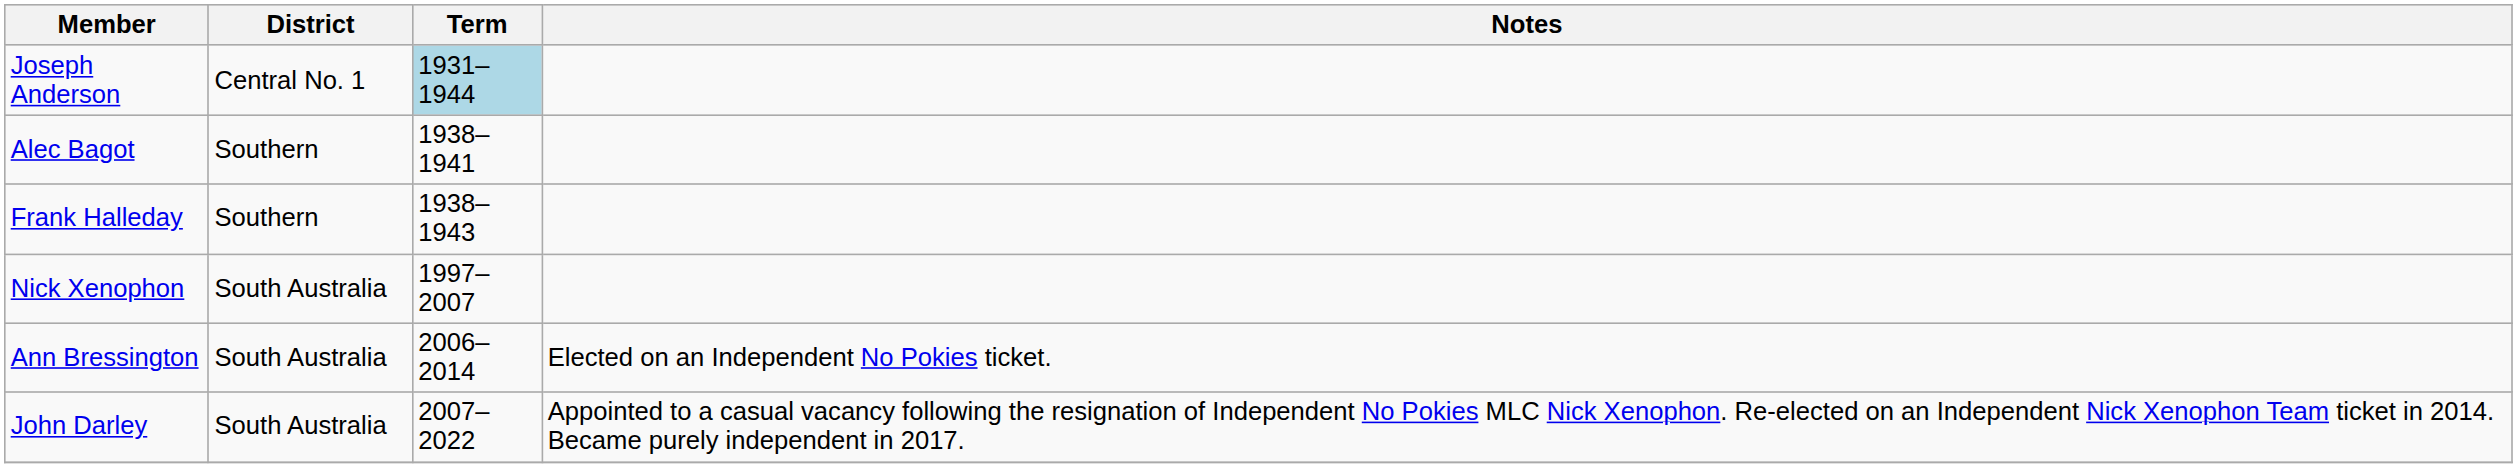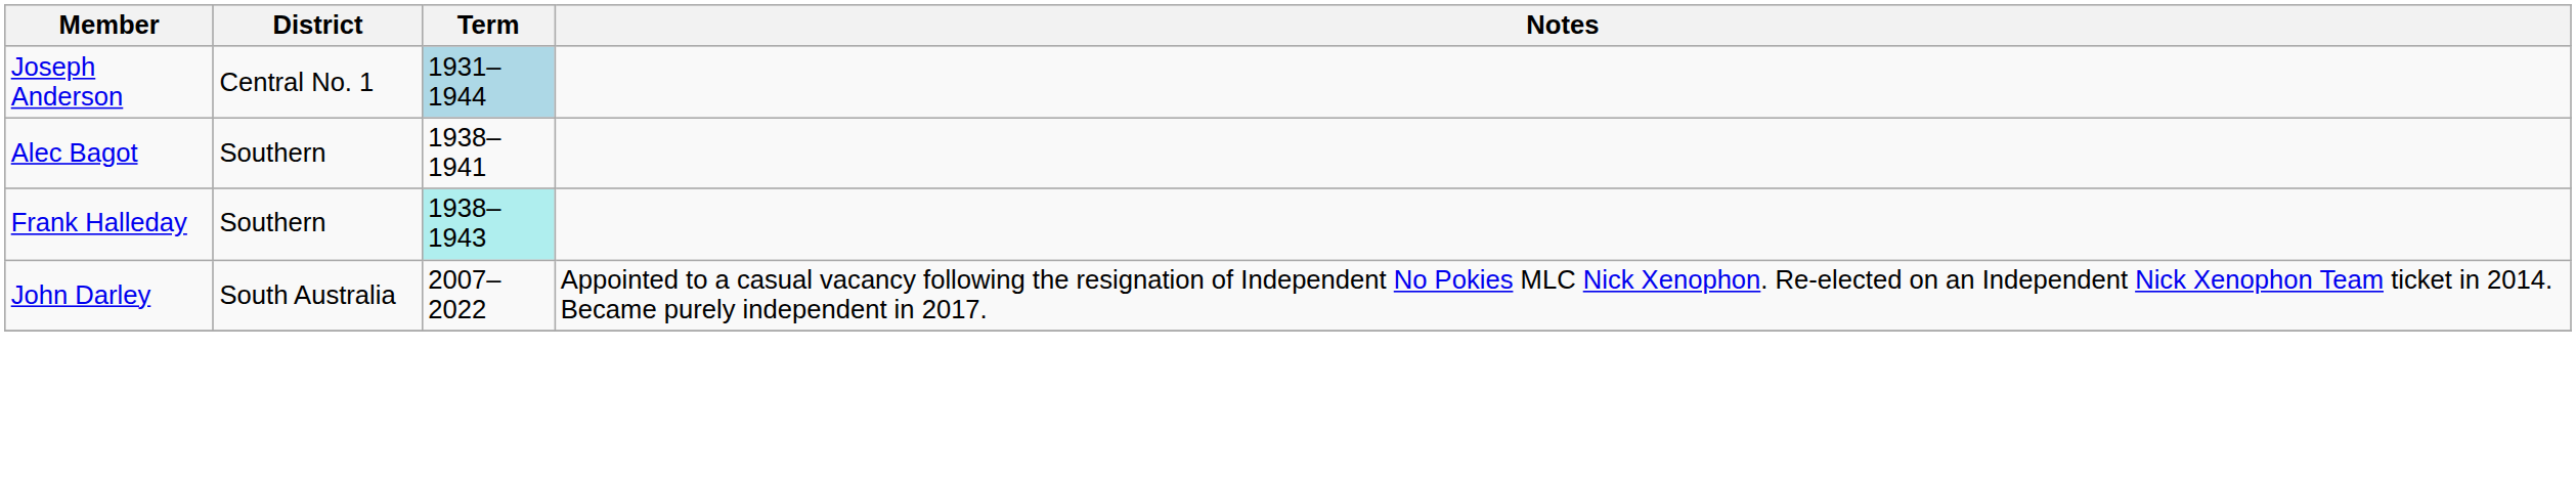Frank Halleday | Term: no background -> paleturquoise background
- row: Nick Xenophon | South Australia | 1997–2007
- row: Ann Bressington | South Australia | 2006–2014 | Elected on an Independent No Pokies ticket.
